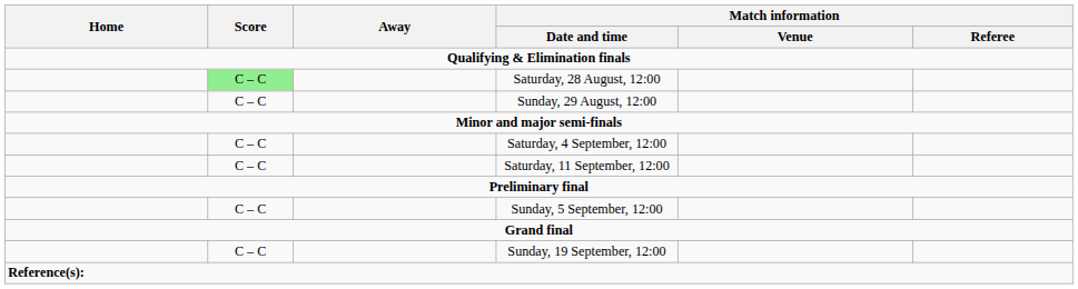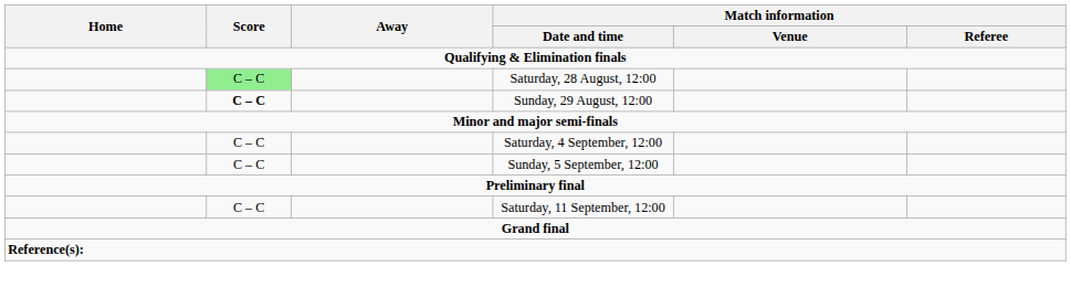Sunday, 29 August, 12:00 | Score: normal -> bold
rows swapped: Sunday, 5 September, 12:00 <-> Saturday, 11 September, 12:00
- row: C – C | Sunday, 19 September, 12:00
